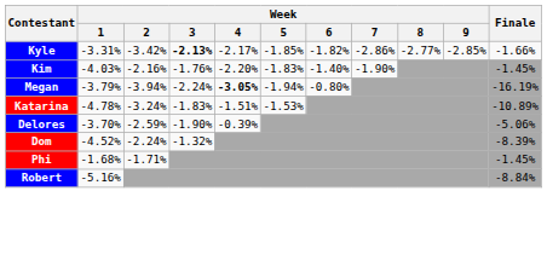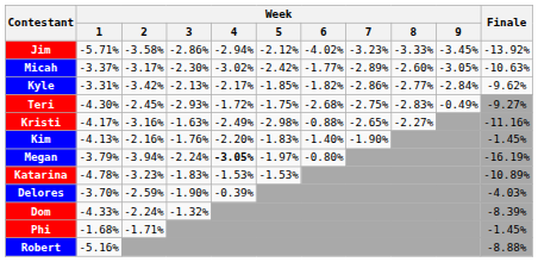+ row: Jim | -5.71% | -3.58% | -2.86% | -2.94% | -2.12% | -4.02% | -3.23% | -3.33% | -3.45% | -13.92%
+ row: Micah | -3.37% | -3.17% | -2.30% | -3.02% | -2.42% | -1.77% | -2.89% | -2.60% | -3.05% | -10.63%
Kyle | Week / 3: bold -> normal
Kyle | Week / 9: -2.85% -> -2.84%
Kyle | Finale: -1.66% -> -9.62%
+ row: Teri | -4.30% | -2.45% | -2.93% | -1.72% | -1.75% | -2.68% | -2.75% | -2.83% | -0.49% | -9.27%
+ row: Kristi | -4.17% | -3.16% | -1.63% | -2.49% | -2.98% | -0.88% | -2.65% | -2.27% | -11.16%
Kim | Week / 1: -4.03% -> -4.13%
Megan | Week / 5: -1.94% -> -1.97%
Katarina | Week / 2: -3.24% -> -3.23%
Katarina | Week / 4: -1.51% -> -1.53%
Delores | Finale: -5.06% -> -4.03%
Dom | Week / 1: -4.52% -> -4.33%
Robert | Finale: -8.84% -> -8.88%
